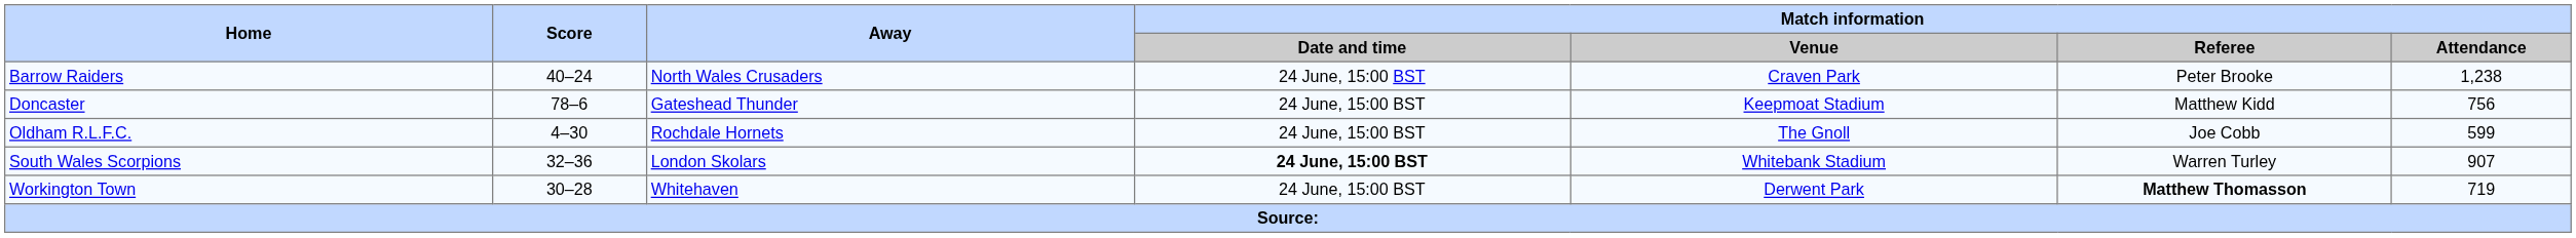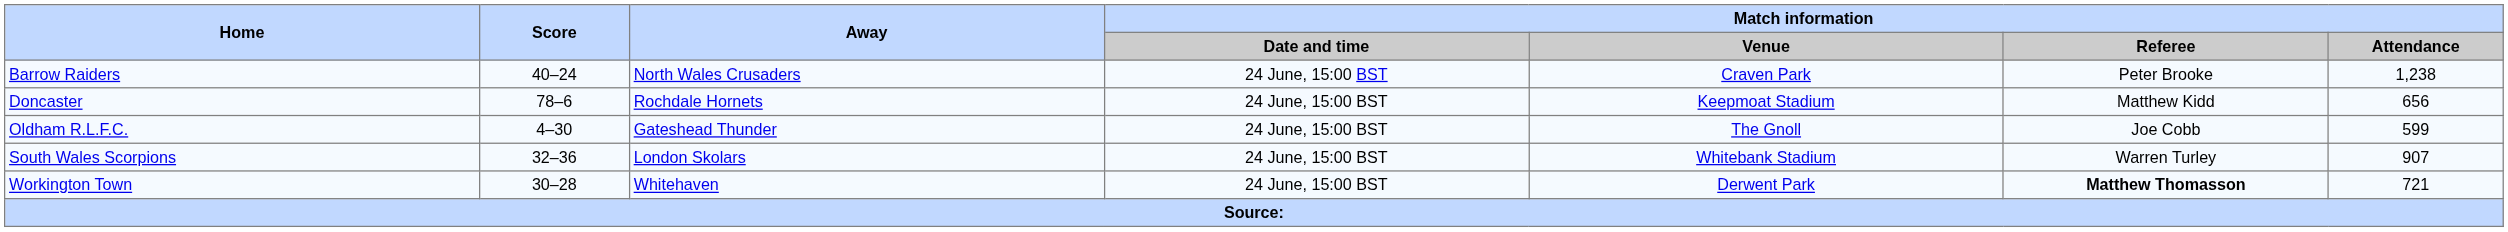Doncaster | Away: Gateshead Thunder -> Rochdale Hornets
Doncaster | Match information / Attendance: 756 -> 656
Oldham R.L.F.C. | Away: Rochdale Hornets -> Gateshead Thunder
South Wales Scorpions | Match information / Date and time: bold -> normal
Workington Town | Match information / Attendance: 719 -> 721
